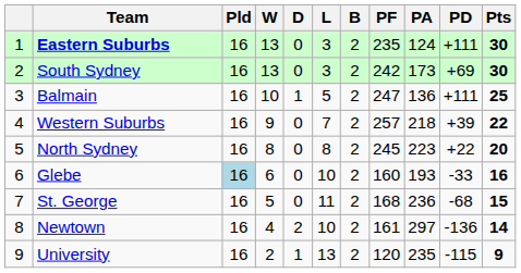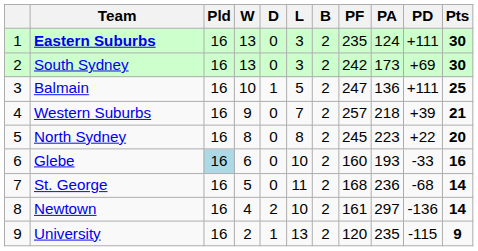Western Suburbs | Pts: 22 -> 21
St. George | Pts: 15 -> 14
